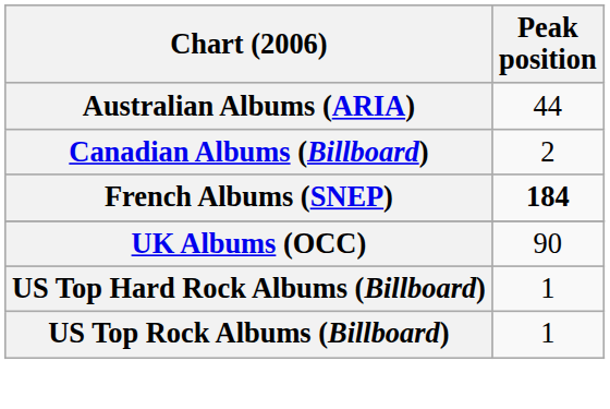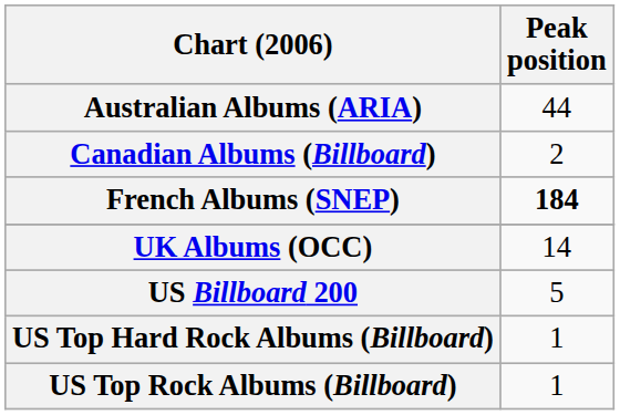UK Albums (OCC) | Peak position: 90 -> 14
+ row: US Billboard 200 | 5
